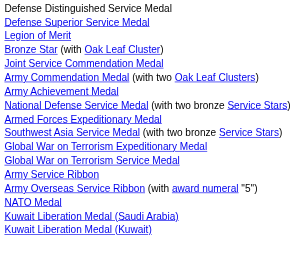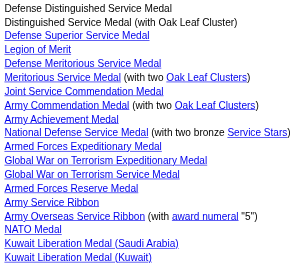+ row: Distinguished Service Medal (with Oak Leaf Cluster)
- row: Bronze Star (with Oak Leaf Cluster)
+ row: Defense Meritorious Service Medal
+ row: Meritorious Service Medal (with two Oak Leaf Clusters)
- row: Southwest Asia Service Medal (with two bronze Service Stars)
+ row: Armed Forces Reserve Medal
